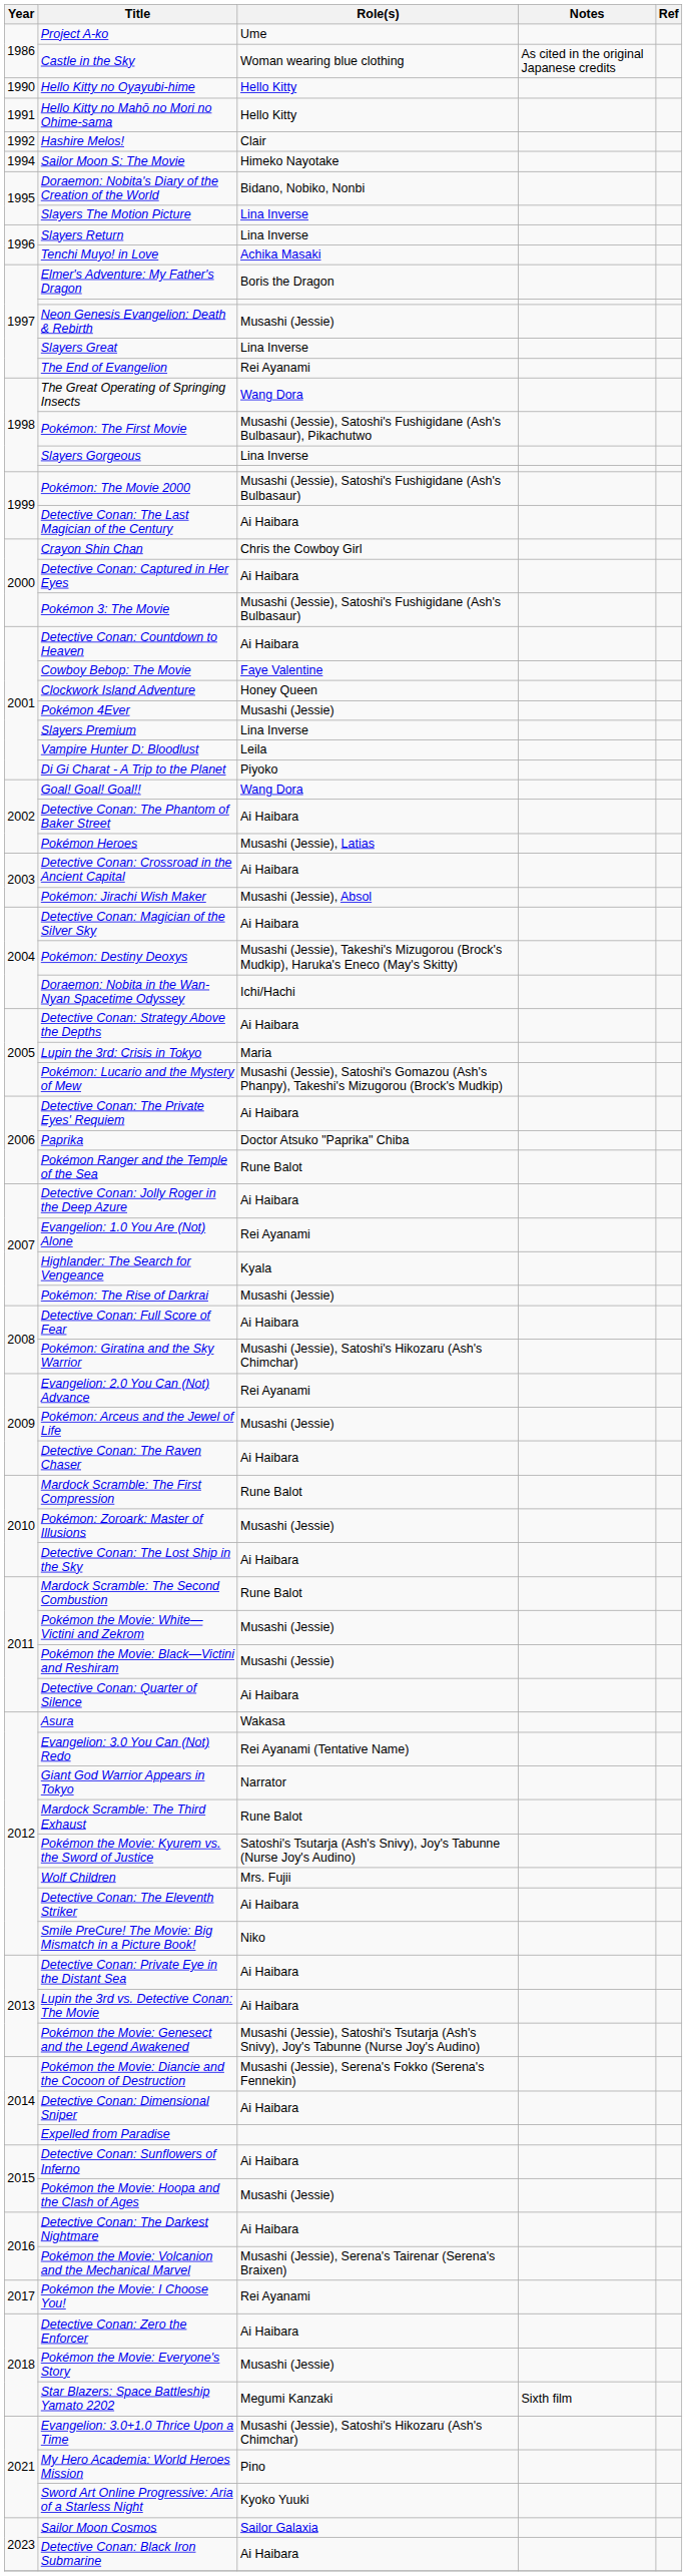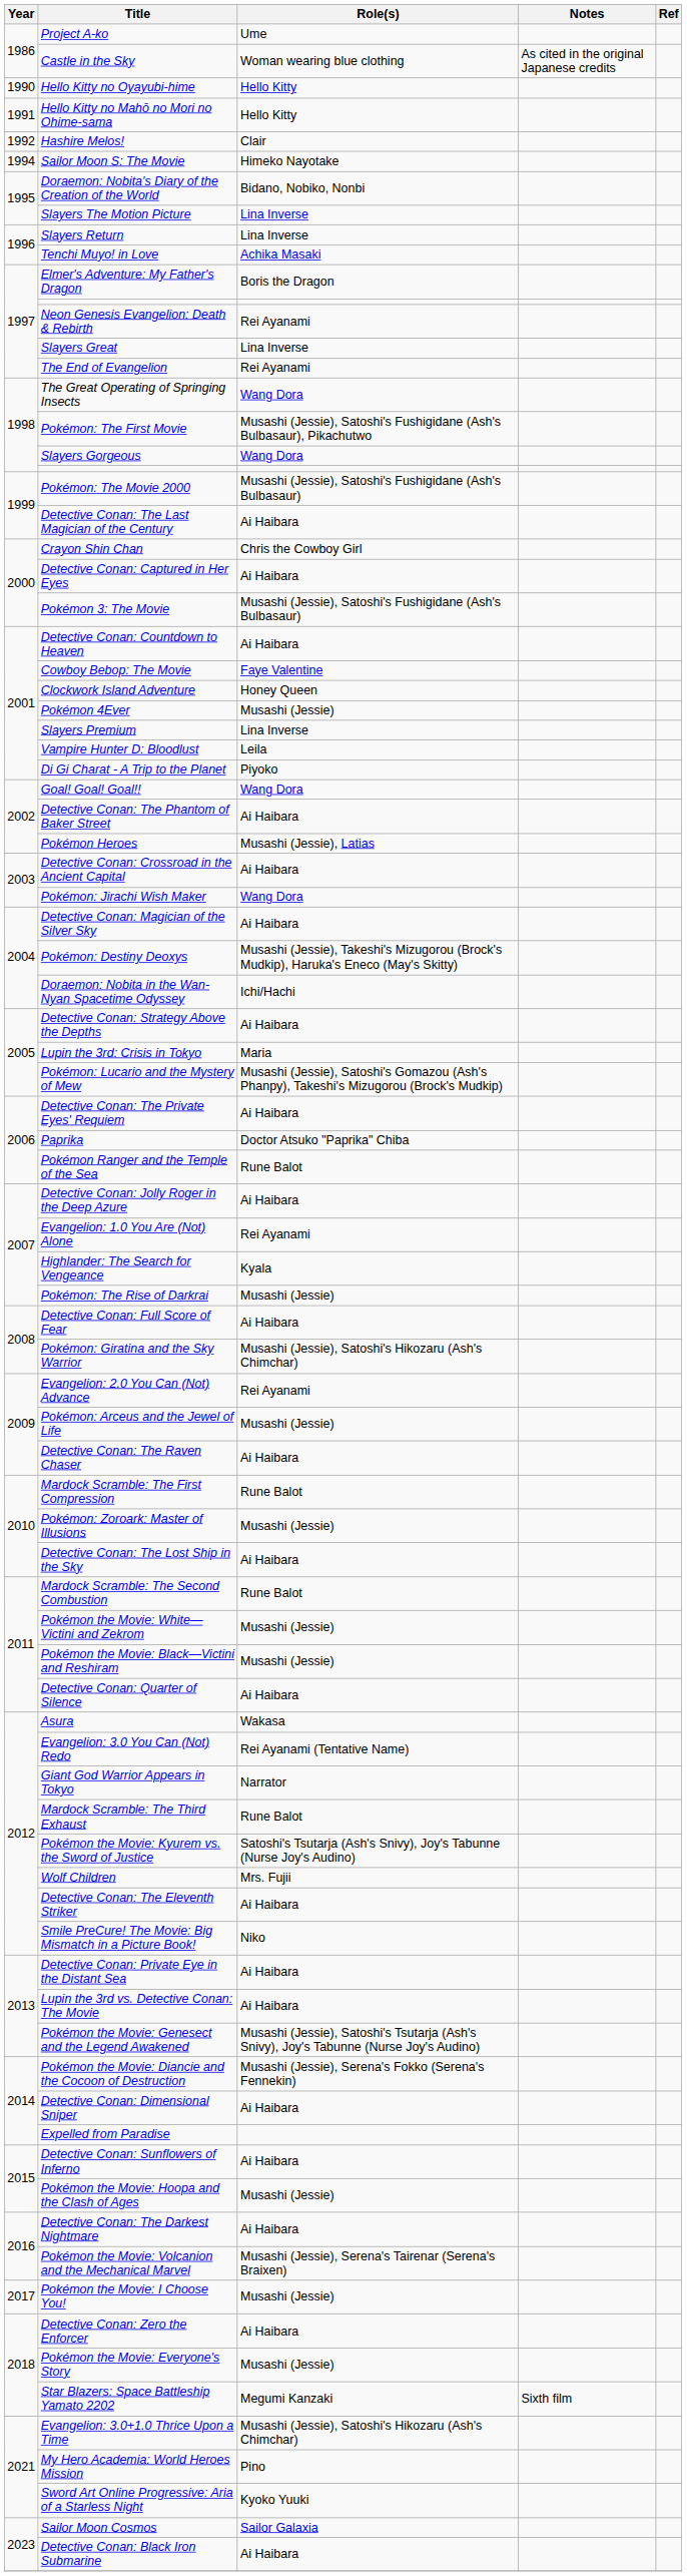Neon Genesis Evangelion: Death & Rebirth | Role(s): Musashi (Jessie) -> Rei Ayanami
Slayers Gorgeous | Role(s): Lina Inverse -> Wang Dora
Pokémon: Jirachi Wish Maker | Role(s): Musashi (Jessie), Absol -> Wang Dora
Pokémon the Movie: I Choose You! | Role(s): Rei Ayanami -> Musashi (Jessie)
